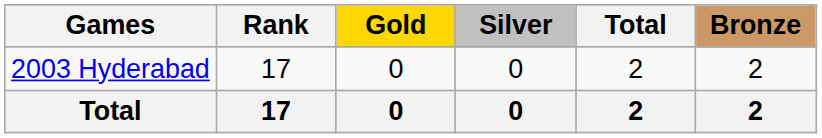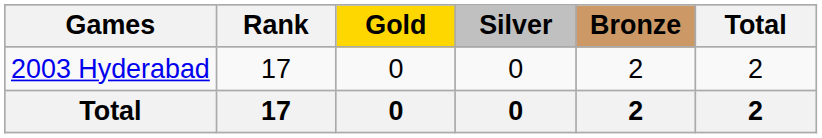columns swapped: Bronze <-> Total
